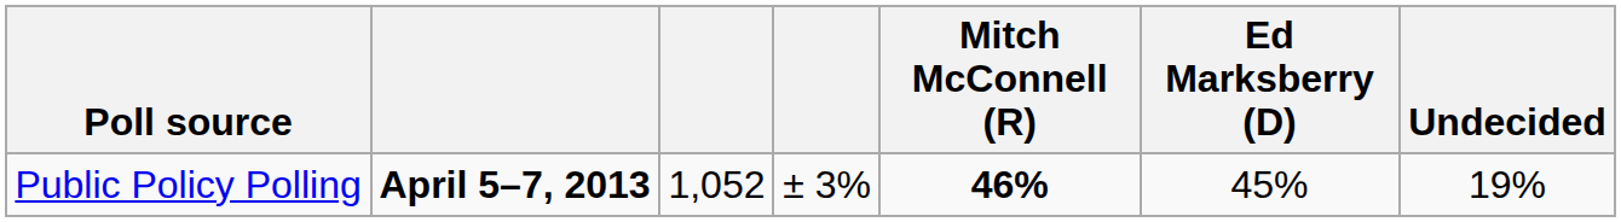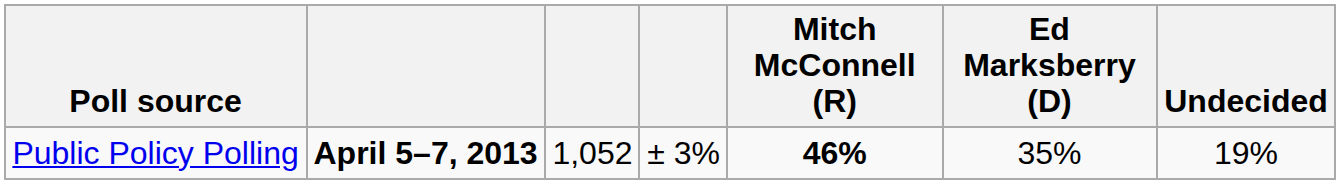Public Policy Polling | Ed Marksberry (D): 45% -> 35%
